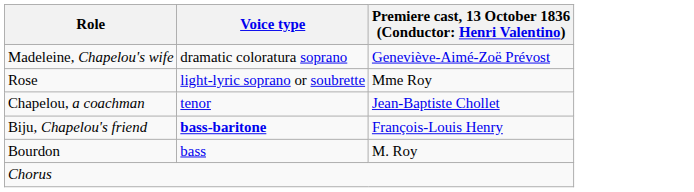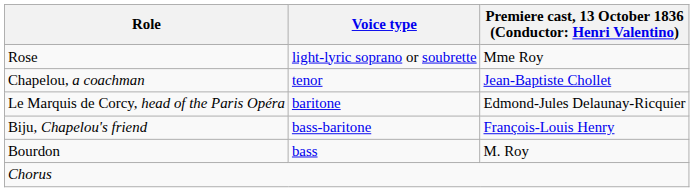- row: Madeleine, Chapelou's wife | dramatic coloratura soprano | Geneviève-Aimé-Zoë Prévost
+ row: Le Marquis de Corcy, head of the Paris Opéra | baritone | Edmond-Jules Delaunay-Ricquier
Biju, Chapelou's friend | Voice type: bold -> normal
